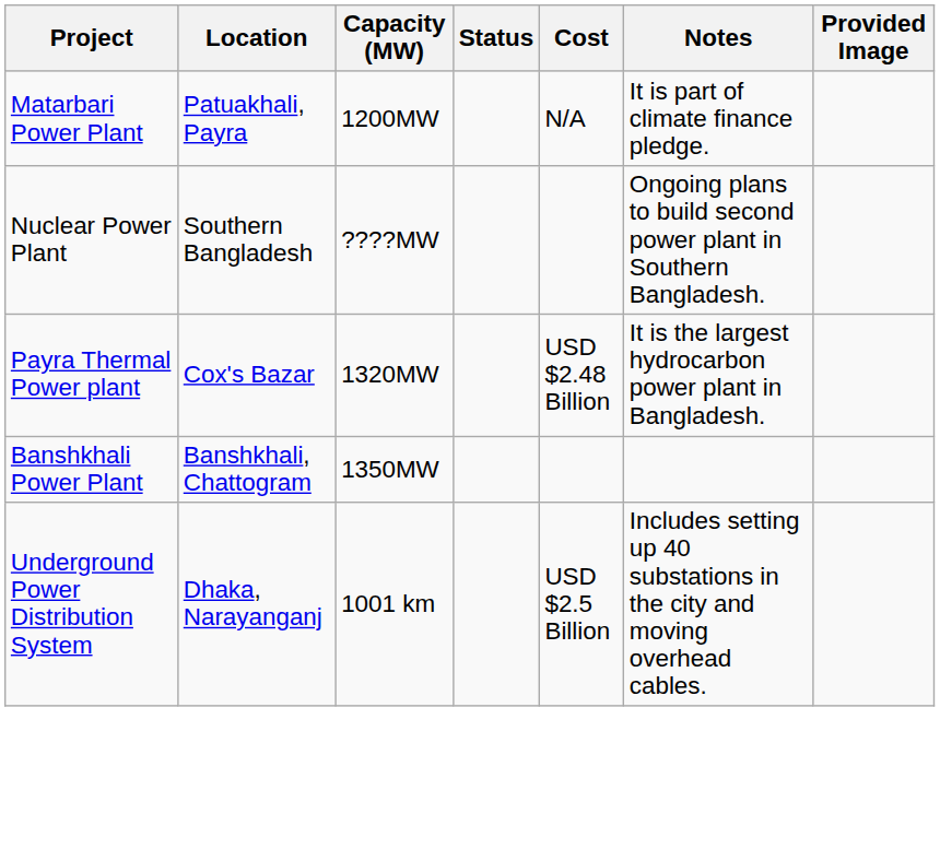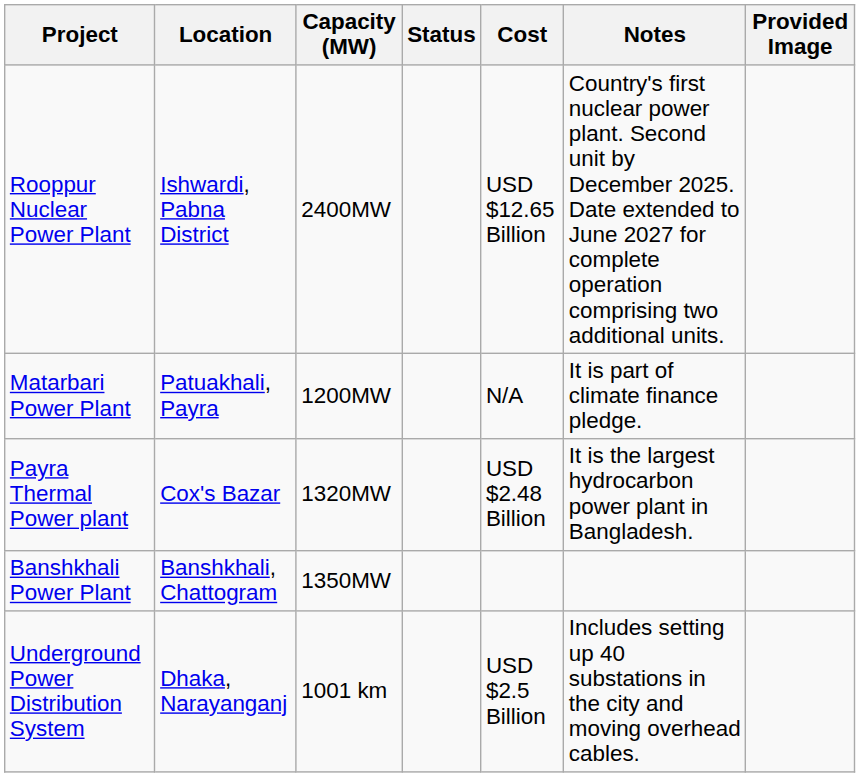+ row: Rooppur Nuclear Power Plant | Ishwardi, Pabna District | 2400MW | USD $12.65 Billion | Country's first nuclear power plant. Second unit by December 2025. Date extended to June 2027 for complete operation comprising two additional units.
- row: Nuclear Power Plant | Southern Bangladesh | ????MW | Ongoing plans to build second power plant in Southern Bangladesh.
